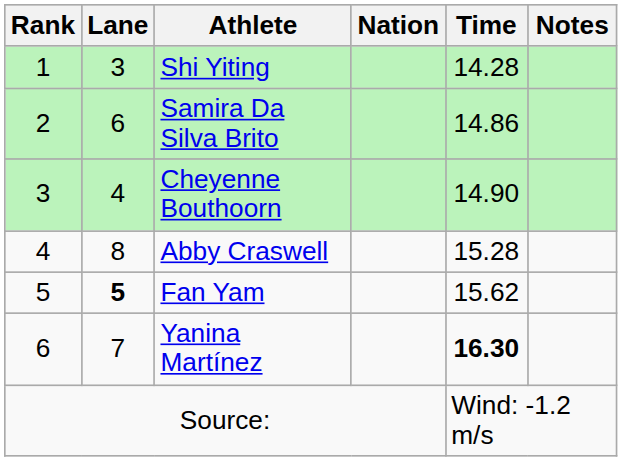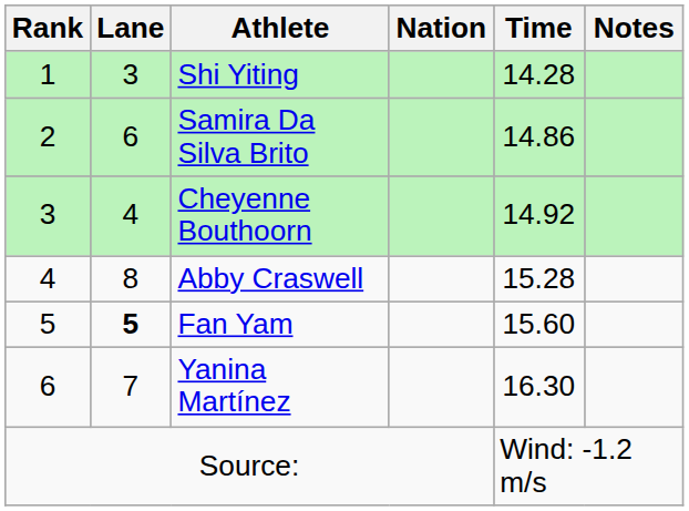Cheyenne Bouthoorn | Time: 14.90 -> 14.92
Fan Yam | Time: 15.62 -> 15.60
Yanina Martínez | Time: bold -> normal
